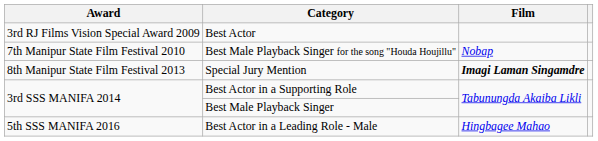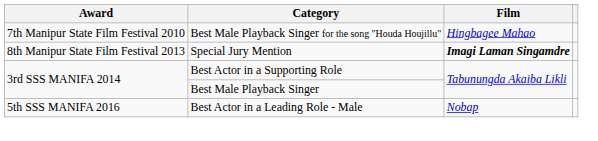- row: 3rd RJ Films Vision Special Award 2009 | Best Actor
Best Male Playback Singer for the song "Houda Houjillu" | Film: Nobap -> Hingbagee Mahao
Best Actor in a Leading Role - Male | Film: Hingbagee Mahao -> Nobap
